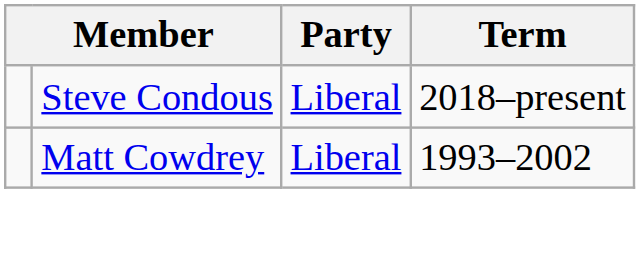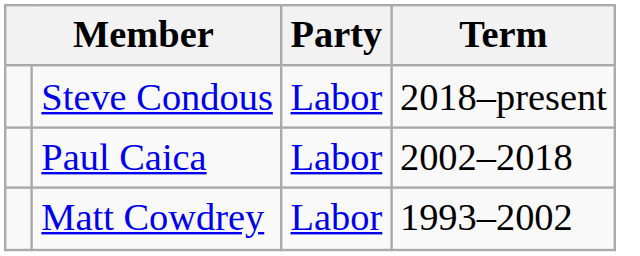Steve Condous | Party: Liberal -> Labor
+ row: Paul Caica | Labor | 2002–2018
Matt Cowdrey | Party: Liberal -> Labor
